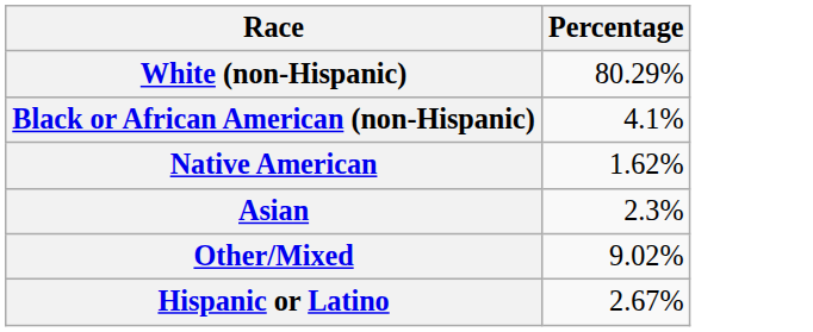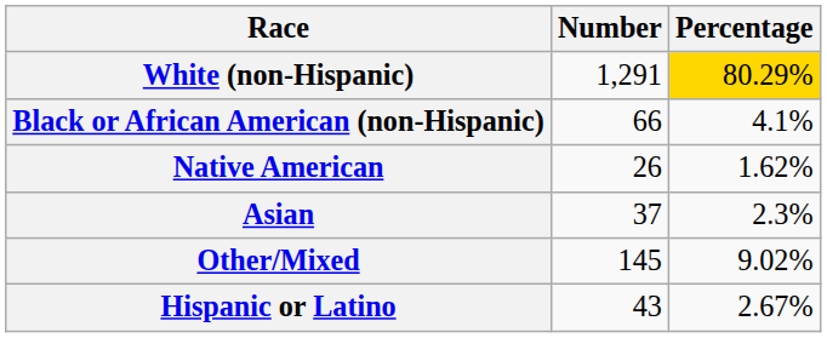+ column: Number | 1,291 | 66 | 26 | 37 | 145 | 43
White (non-Hispanic) | Percentage: no background -> gold background
